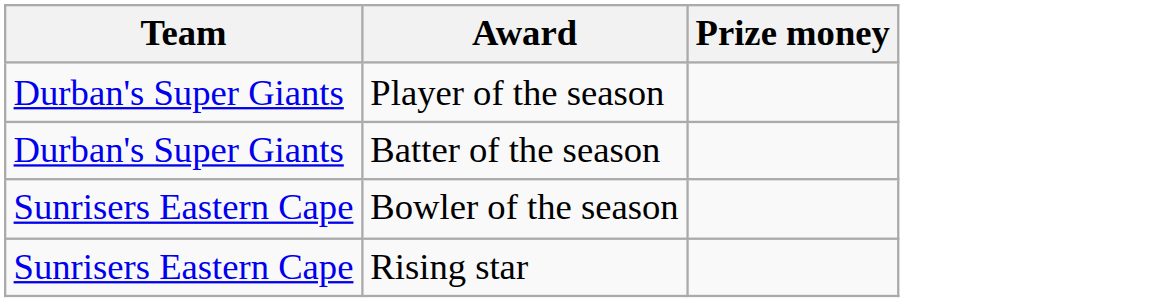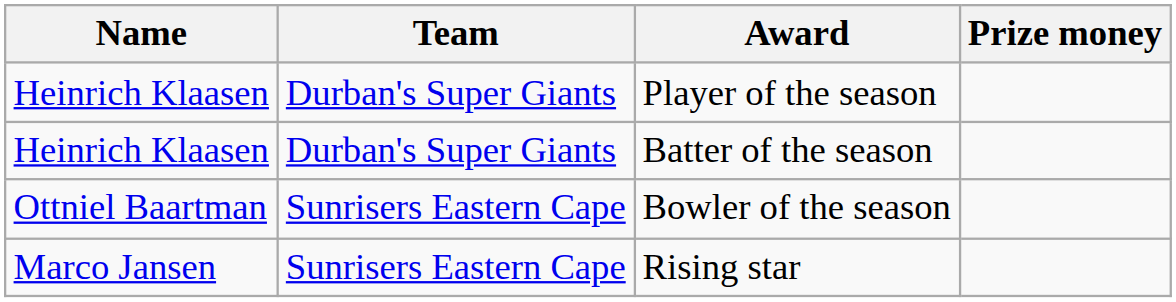+ column: Name | Heinrich Klaasen | Heinrich Klaasen | Ottniel Baartman | Marco Jansen
